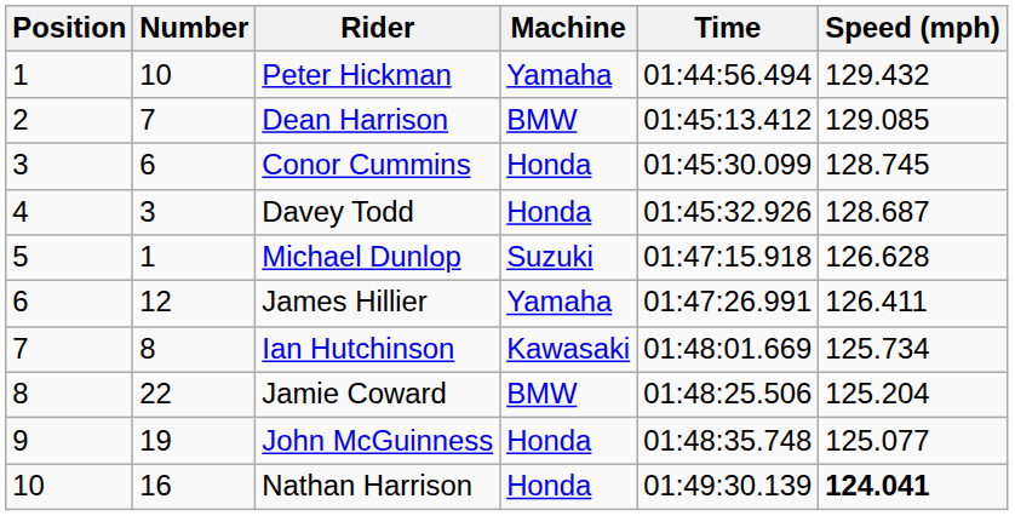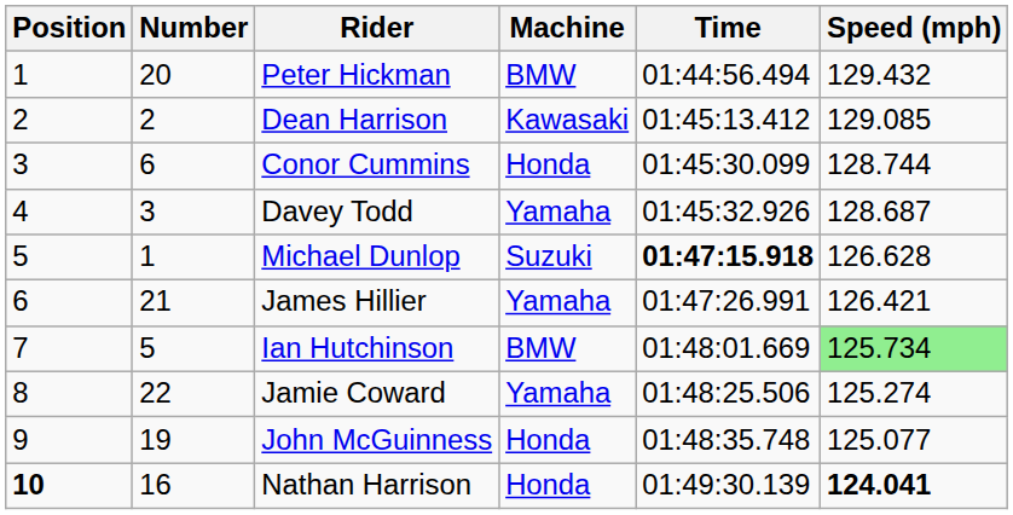Peter Hickman | Number: 10 -> 20
Peter Hickman | Machine: Yamaha -> BMW
Dean Harrison | Number: 7 -> 2
Dean Harrison | Machine: BMW -> Kawasaki
Conor Cummins | Speed (mph): 128.745 -> 128.744
Davey Todd | Machine: Honda -> Yamaha
Michael Dunlop | Time: normal -> bold
James Hillier | Number: 12 -> 21
James Hillier | Speed (mph): 126.411 -> 126.421
Ian Hutchinson | Number: 8 -> 5
Ian Hutchinson | Machine: Kawasaki -> BMW
Ian Hutchinson | Speed (mph): no background -> lightgreen background
Jamie Coward | Machine: BMW -> Yamaha
Jamie Coward | Speed (mph): 125.204 -> 125.274
Nathan Harrison | Position: normal -> bold
